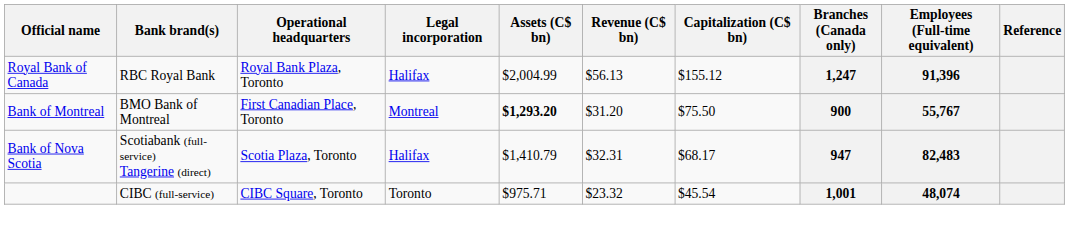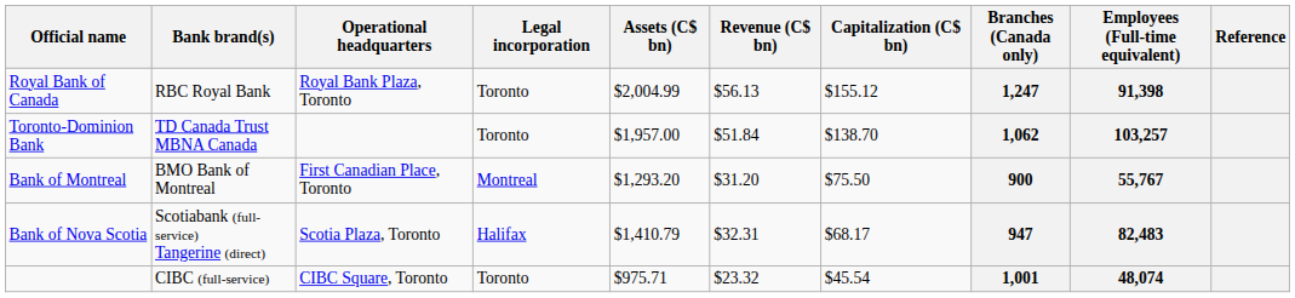Royal Bank of Canada | Legal incorporation: Halifax -> Toronto
Royal Bank of Canada | Employees (Full-time equivalent): 91,396 -> 91,398
+ row: Toronto-Dominion Bank | TD Canada Trust MBNA Canada | Toronto | $1,957.00 | $51.84 | $138.70 | 1,062 | 103,257
Bank of Montreal | Assets (C$ bn): bold -> normal
